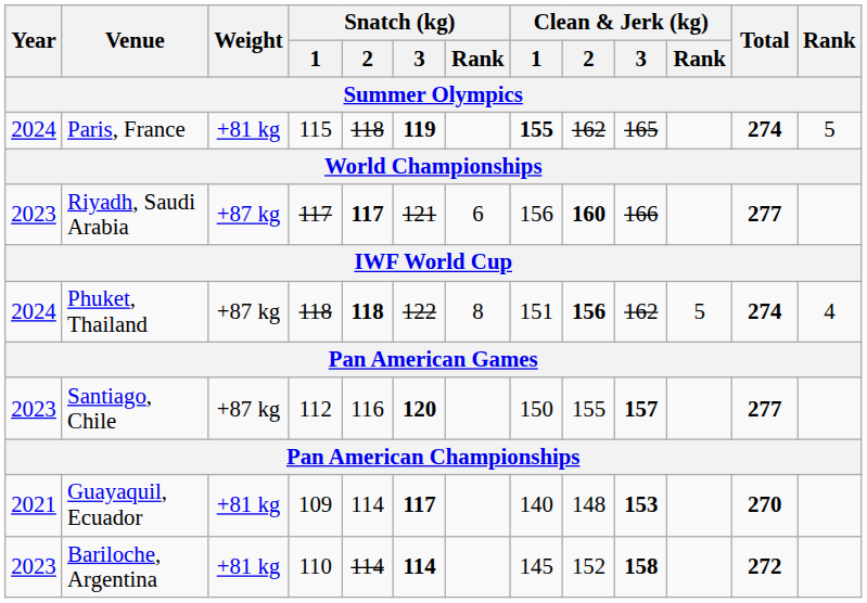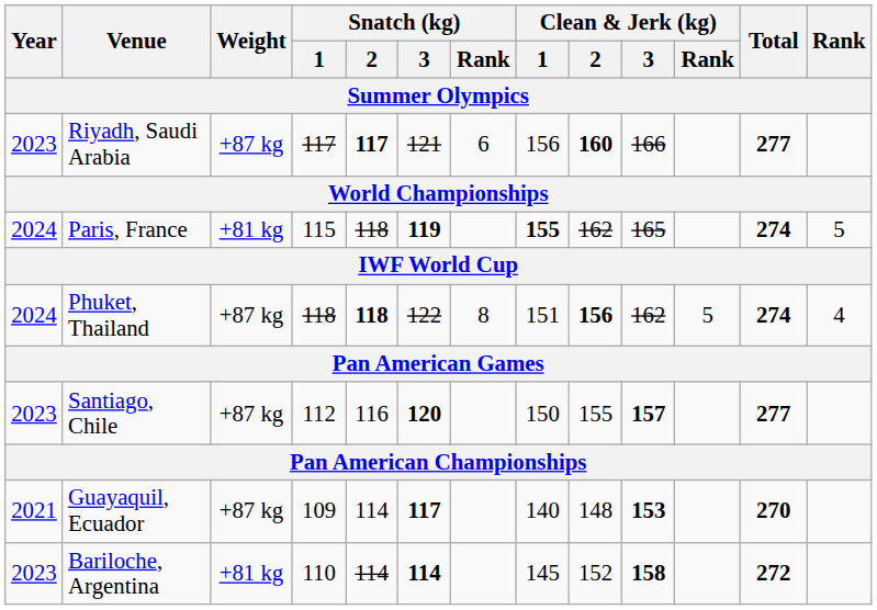rows swapped: Paris, France <-> Riyadh, Saudi Arabia
Guayaquil, Ecuador | Weight: +81 kg -> +87 kg
